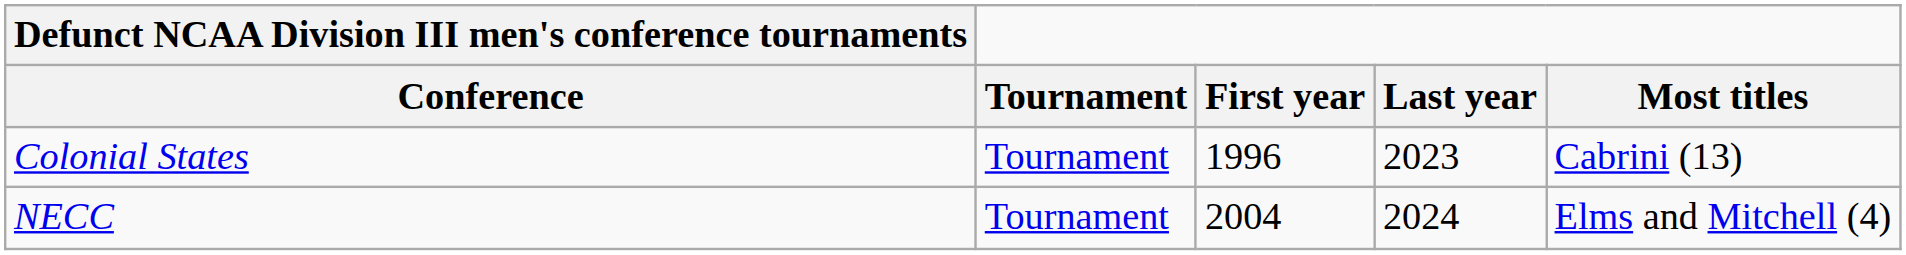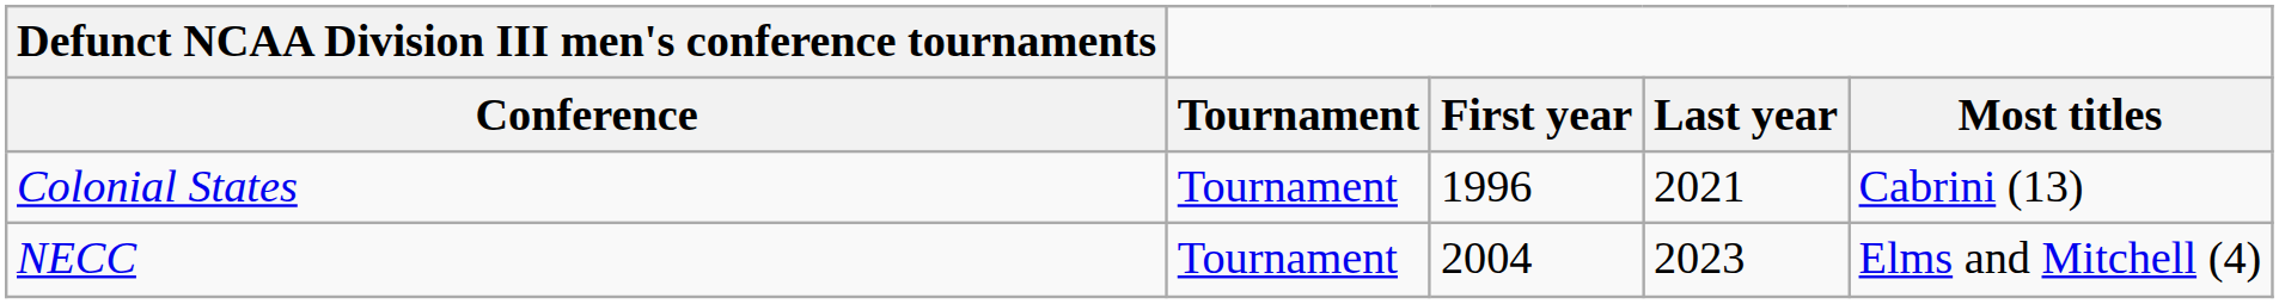Colonial States | Last year: 2023 -> 2021
NECC | Last year: 2024 -> 2023
